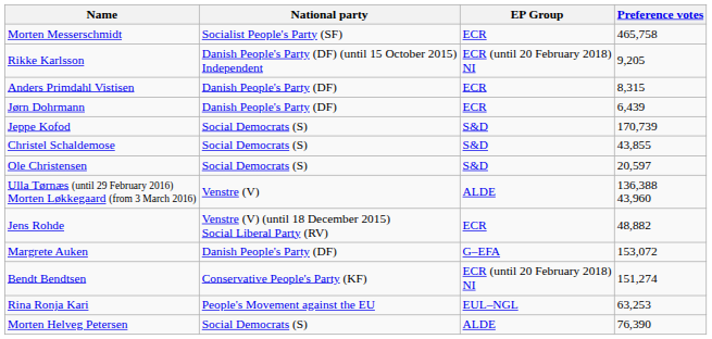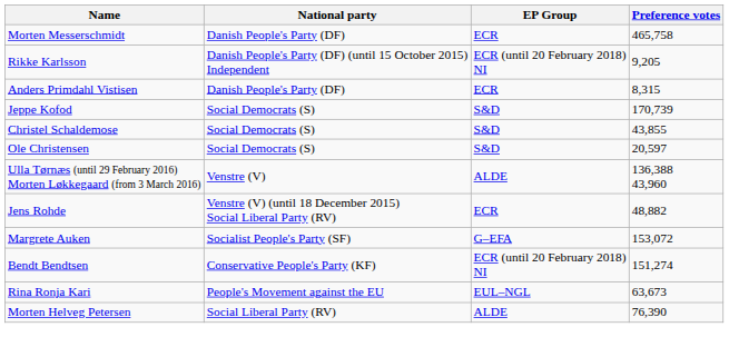Morten Messerschmidt | National party: Socialist People's Party (SF) -> Danish People's Party (DF)
- row: Jørn Dohrmann | Danish People's Party (DF) | ECR | 6,439
Margrete Auken | National party: Danish People's Party (DF) -> Socialist People's Party (SF)
Rina Ronja Kari | Preference votes: 63,253 -> 63,673
Morten Helveg Petersen | National party: Social Democrats (S) -> Social Liberal Party (RV)
